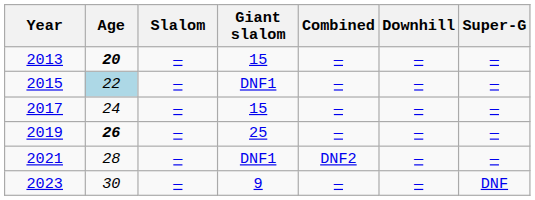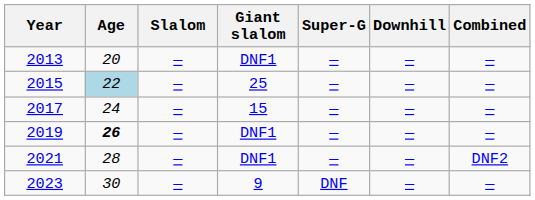columns swapped: Super-G <-> Combined
2013 | Age: bold -> normal
2013 | Giant slalom: 15 -> DNF1
2015 | Giant slalom: DNF1 -> 25
2019 | Giant slalom: 25 -> DNF1
